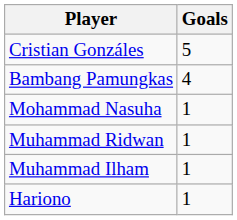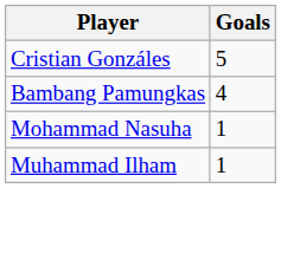- row: Muhammad Ridwan | 1
- row: Hariono | 1
